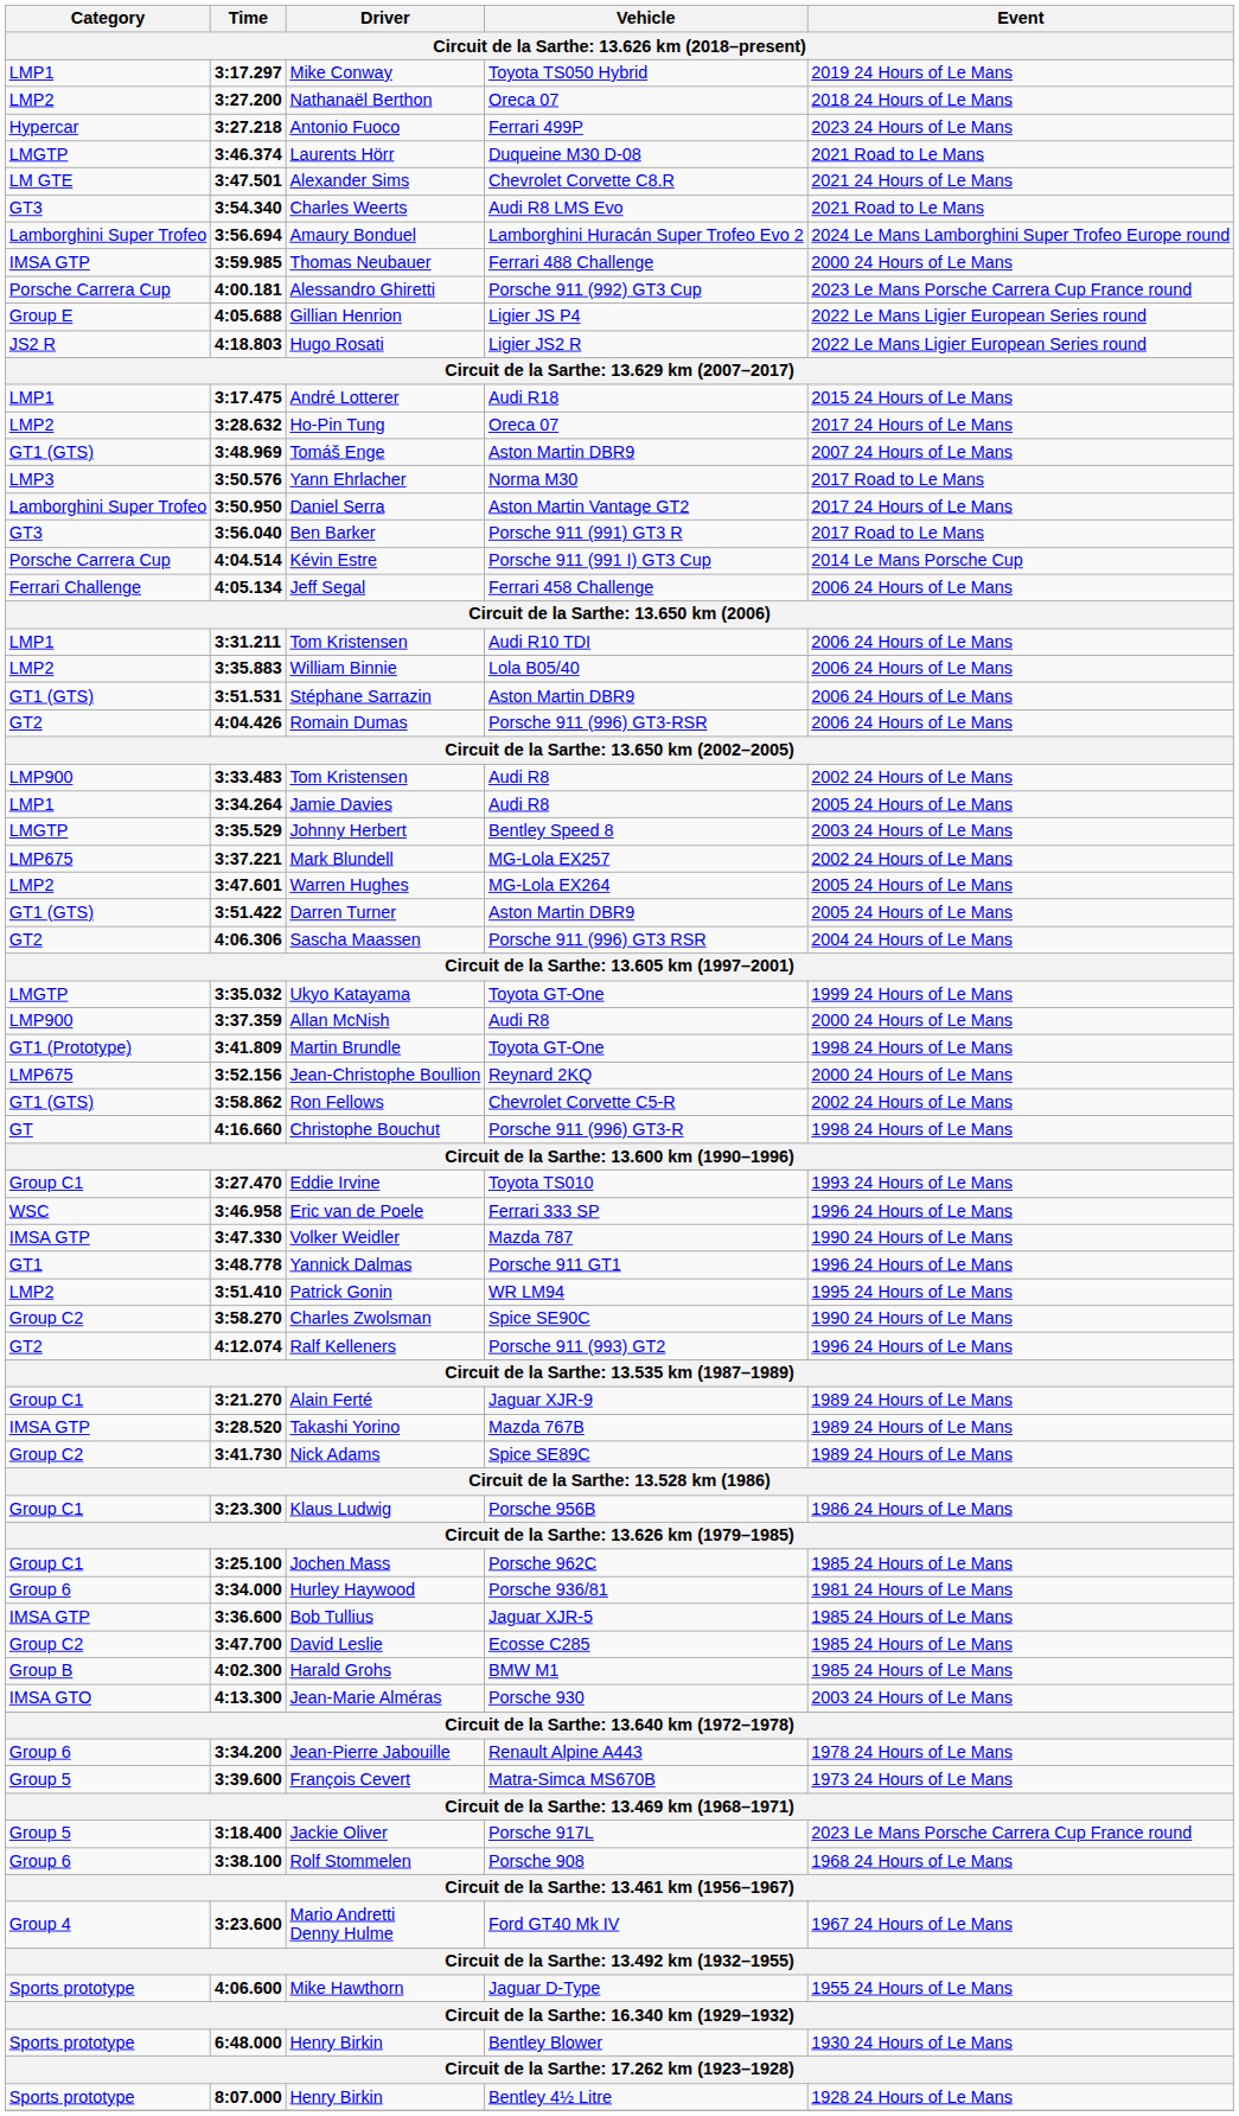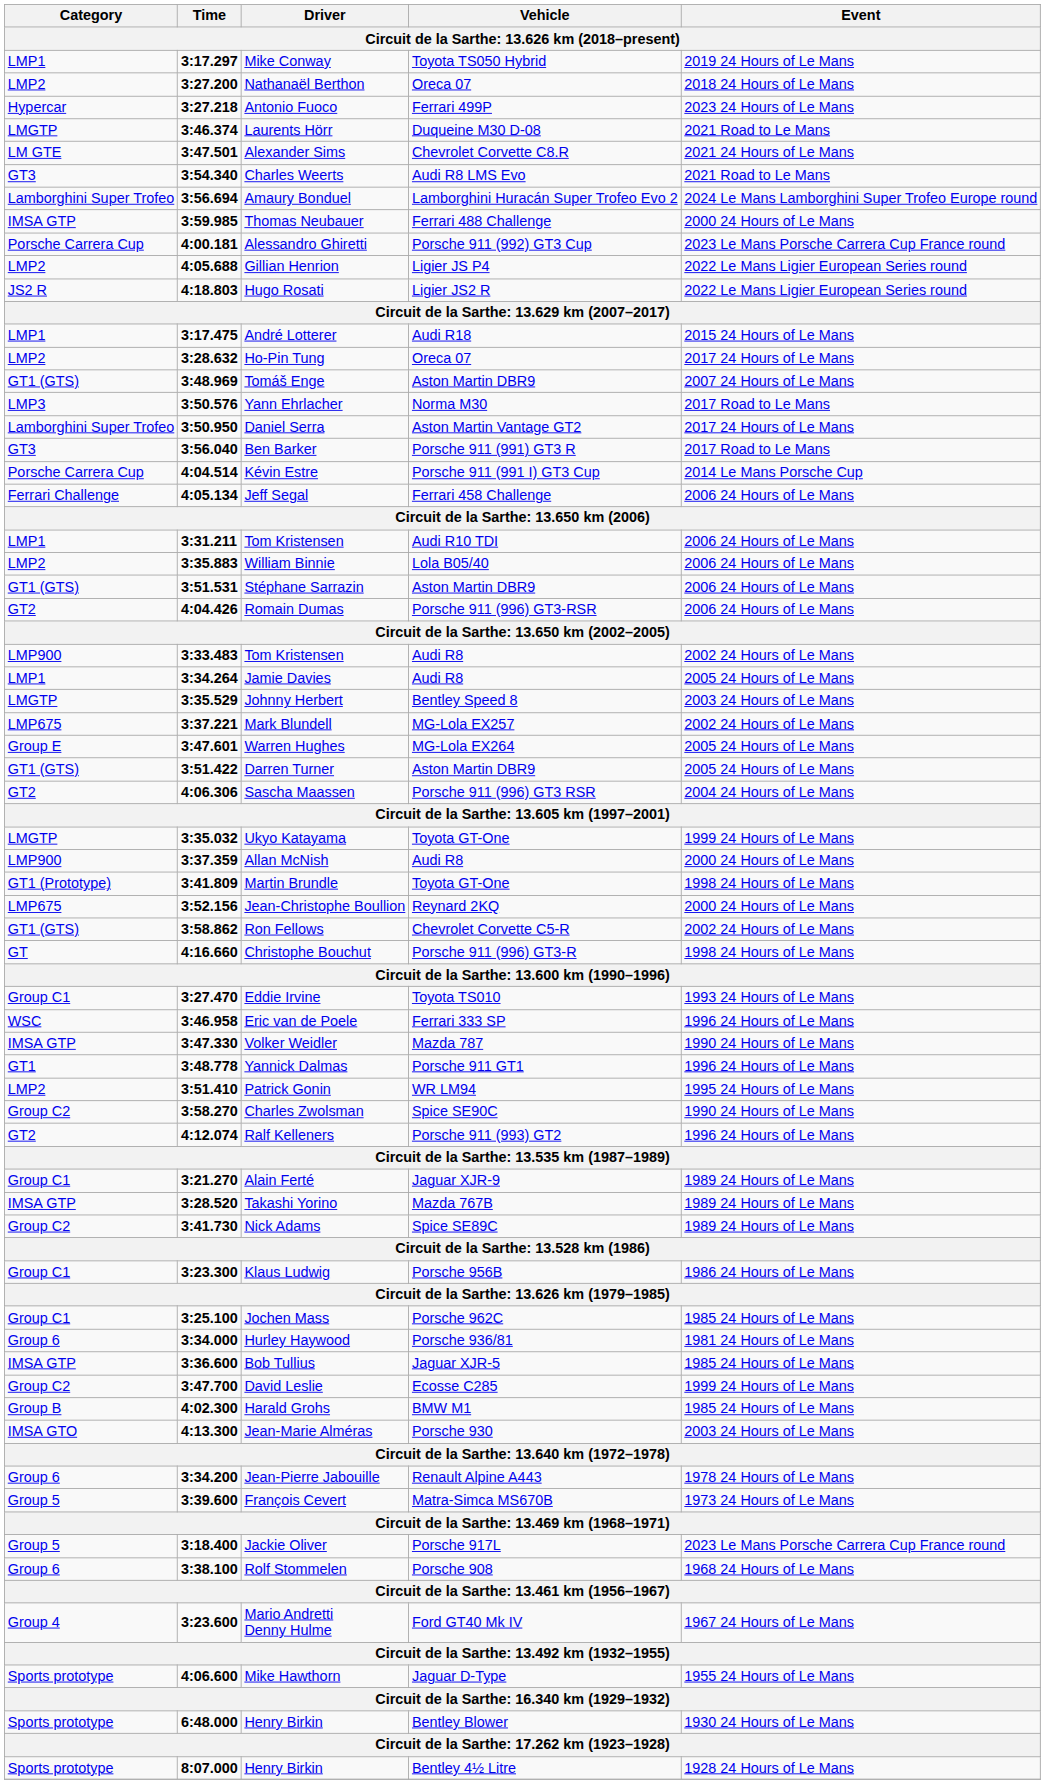Gillian Henrion | Category: Group E -> LMP2
Warren Hughes | Category: LMP2 -> Group E
David Leslie | Event: 1985 24 Hours of Le Mans -> 1999 24 Hours of Le Mans
